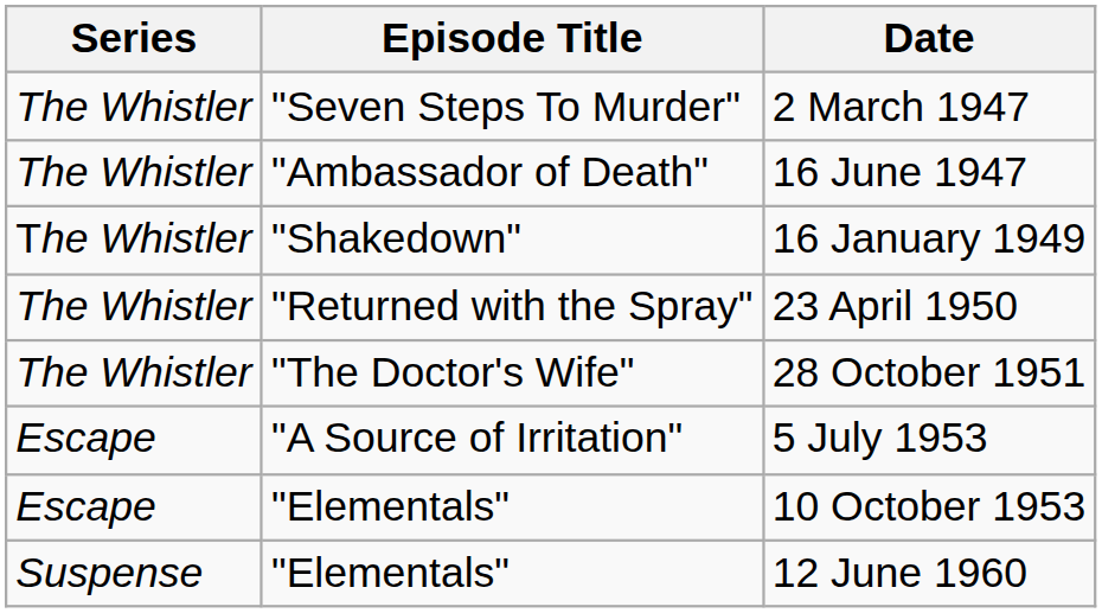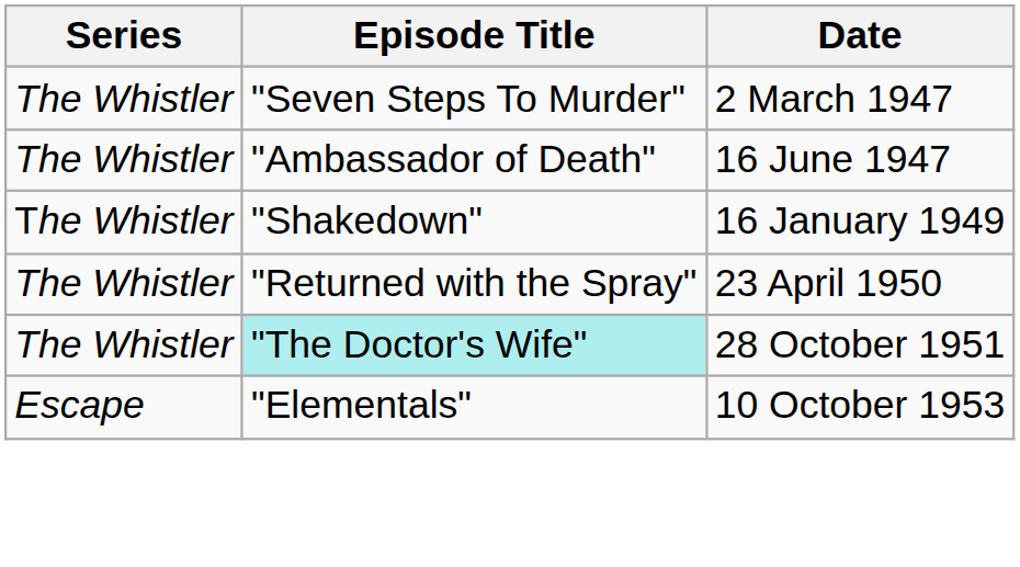28 October 1951 | Episode Title: no background -> paleturquoise background
- row: Escape | "A Source of Irritation" | 5 July 1953
- row: Suspense | "Elementals" | 12 June 1960
